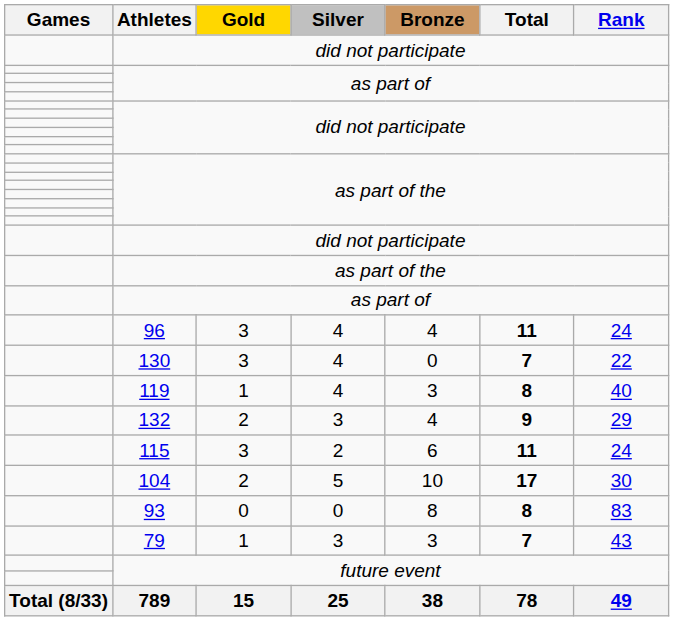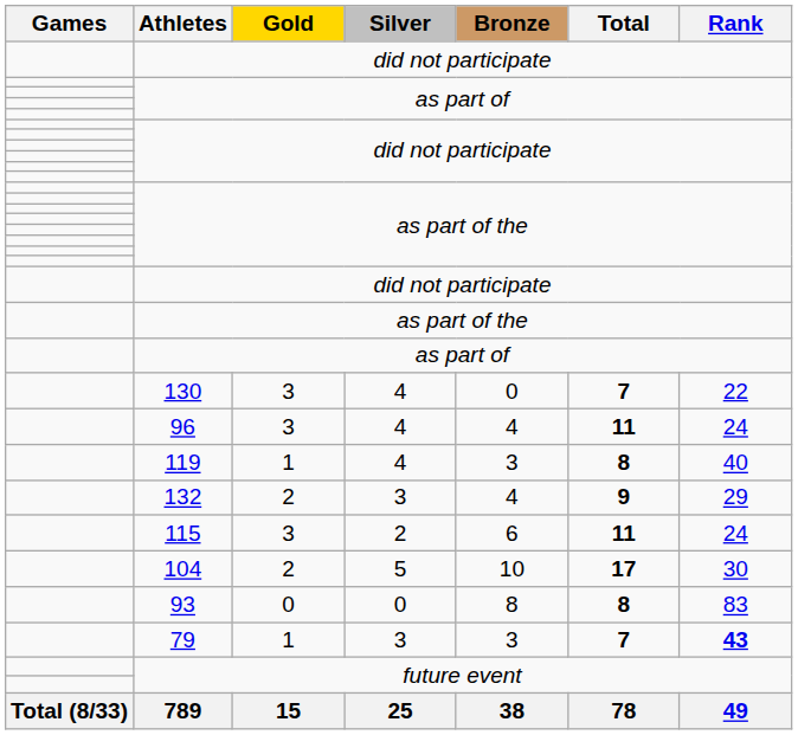rows swapped: 96 <-> 130
79 | Rank: normal -> bold
